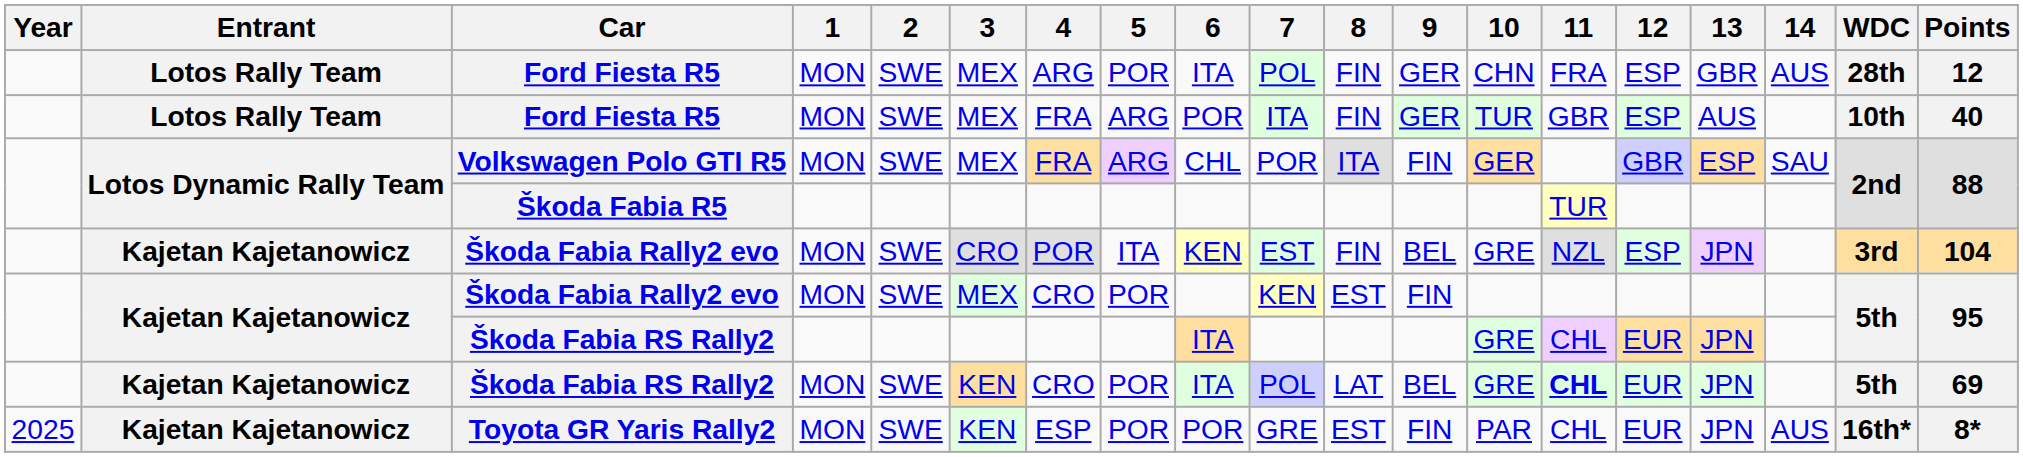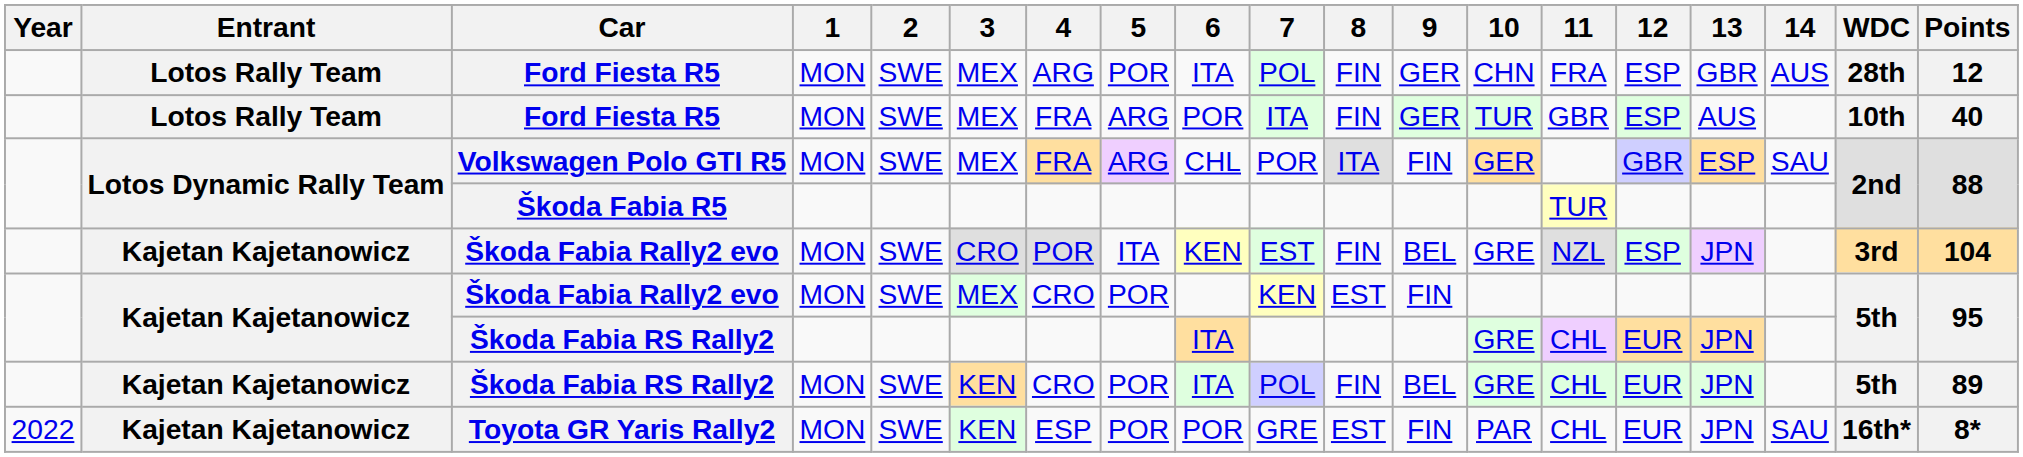Škoda Fabia RS Rally2 / MON | 8: LAT -> FIN
Škoda Fabia RS Rally2 / MON | 11: bold -> normal
Škoda Fabia RS Rally2 / MON | Points: 69 -> 89
Toyota GR Yaris Rally2 | Year: 2025 -> 2022
Toyota GR Yaris Rally2 | 14: AUS -> SAU
